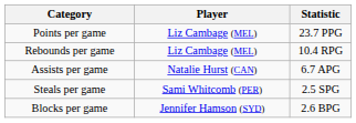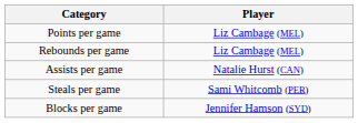- column: Statistic | 23.7 PPG | 10.4 RPG | 6.7 APG | 2.5 SPG | 2.6 BPG
